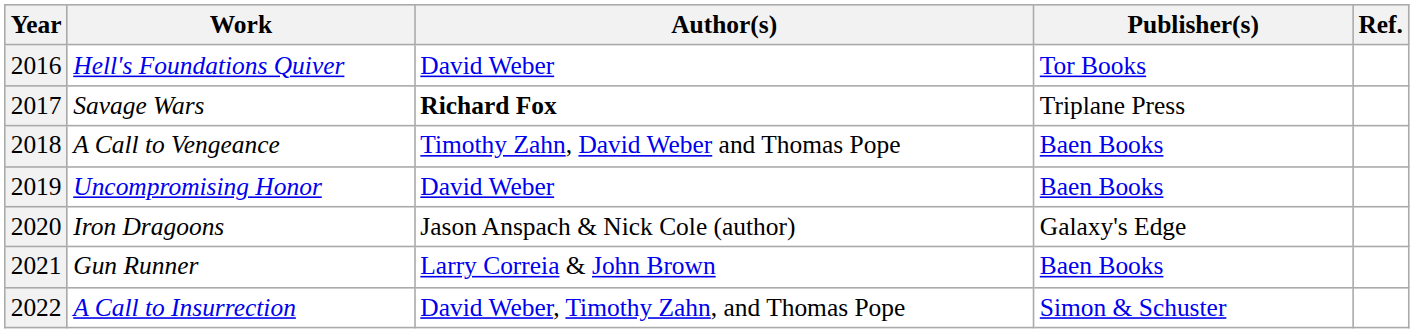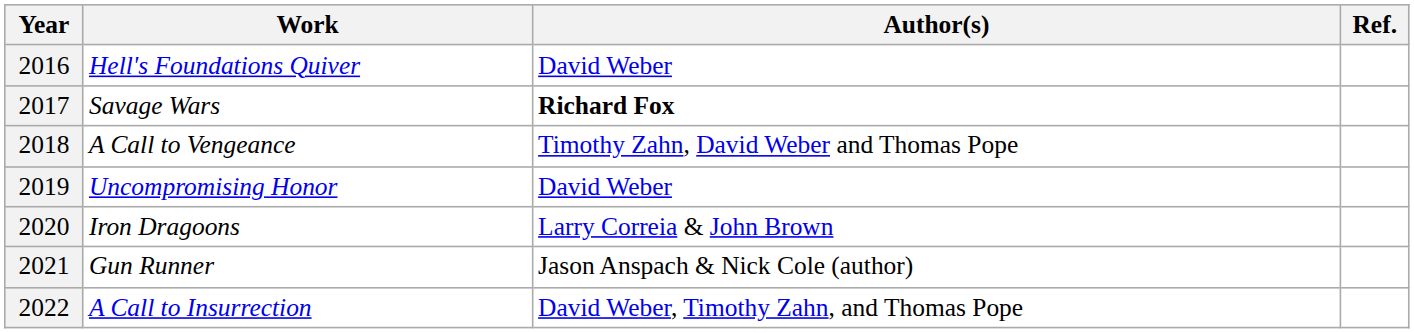- column: Publisher(s) | Tor Books | Triplane Press | Baen Books | Baen Books | Galaxy's Edge | Baen Books | Simon & Schuster
2020 | Author(s): Jason Anspach & Nick Cole (author) -> Larry Correia & John Brown
2021 | Author(s): Larry Correia & John Brown -> Jason Anspach & Nick Cole (author)
